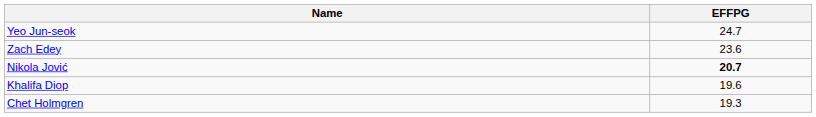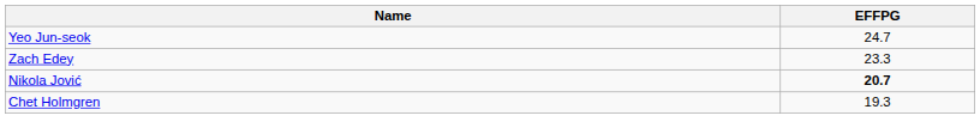Zach Edey | EFFPG: 23.6 -> 23.3
- row: Khalifa Diop | 19.6
